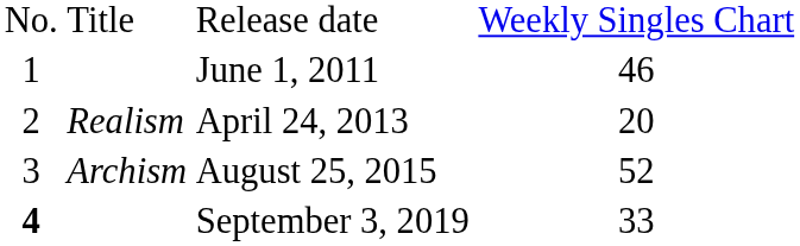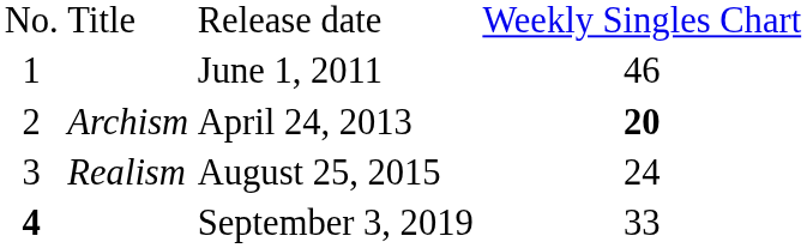April 24, 2013 | column 2: Realism -> Archism
April 24, 2013 | column 4: normal -> bold
August 25, 2015 | column 2: Archism -> Realism
August 25, 2015 | column 4: 52 -> 24
